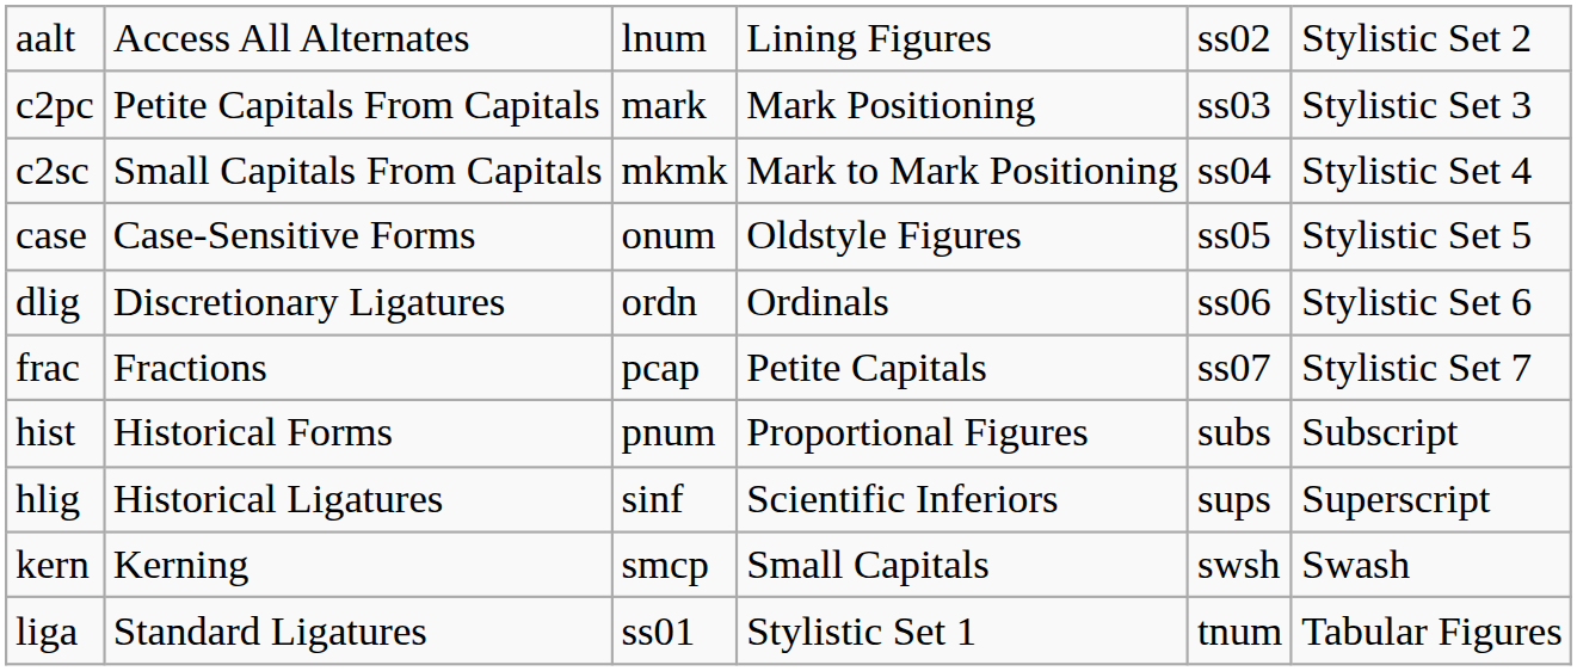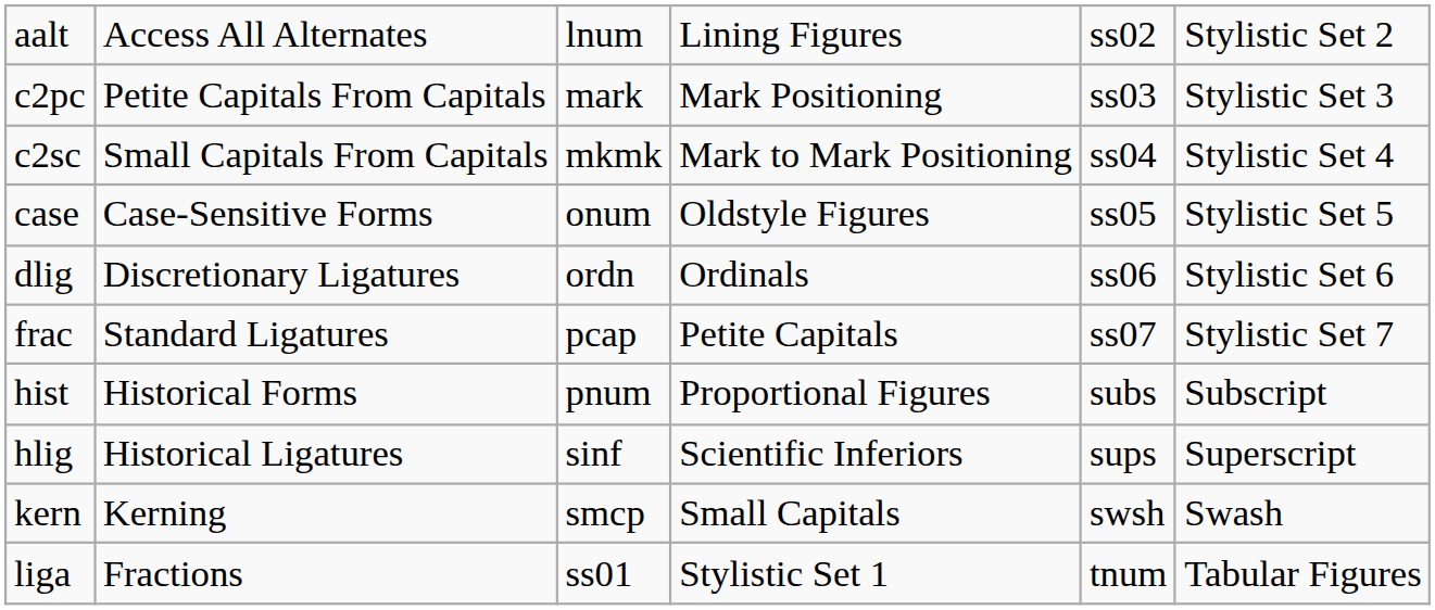frac | column 2: Fractions -> Standard Ligatures
liga | column 2: Standard Ligatures -> Fractions
